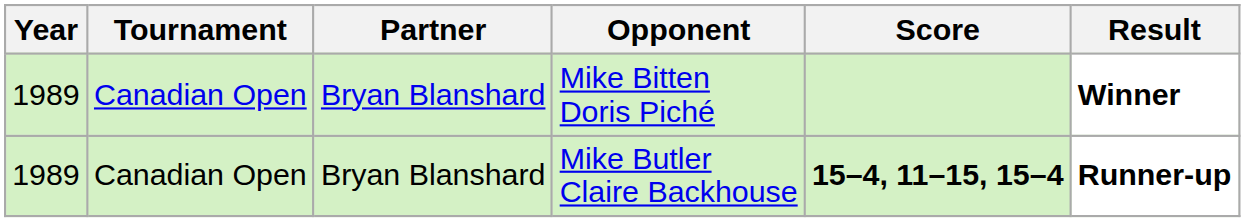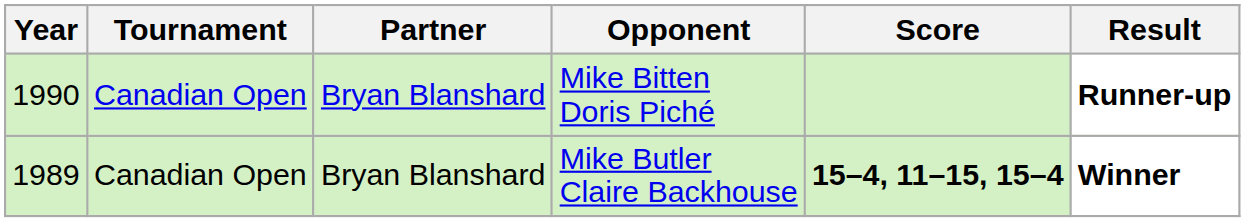Mike Bitten Doris Piché | Year: 1989 -> 1990
Mike Bitten Doris Piché | Result: Winner -> Runner-up
Mike Butler Claire Backhouse | Result: Runner-up -> Winner
